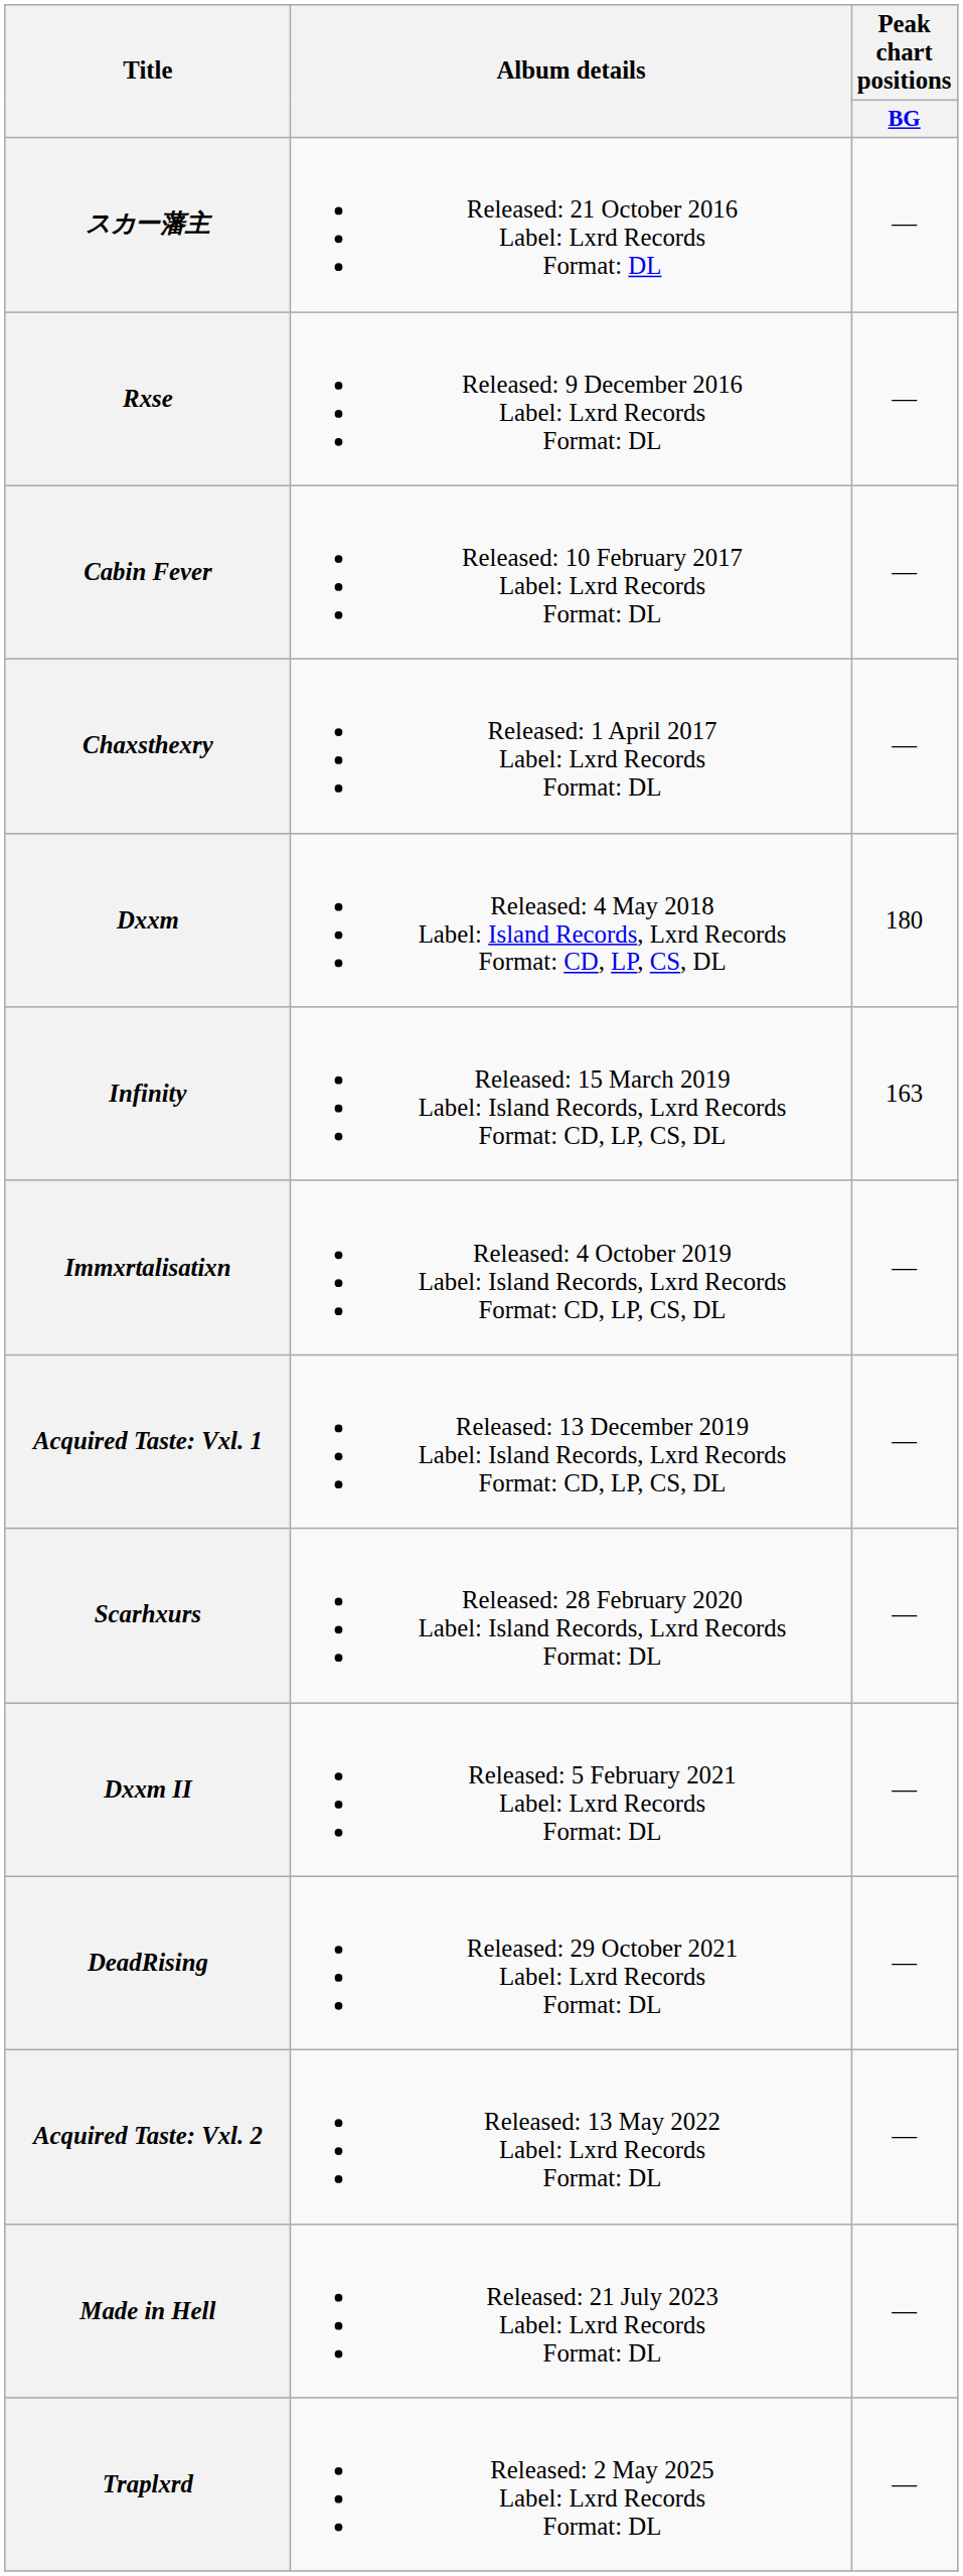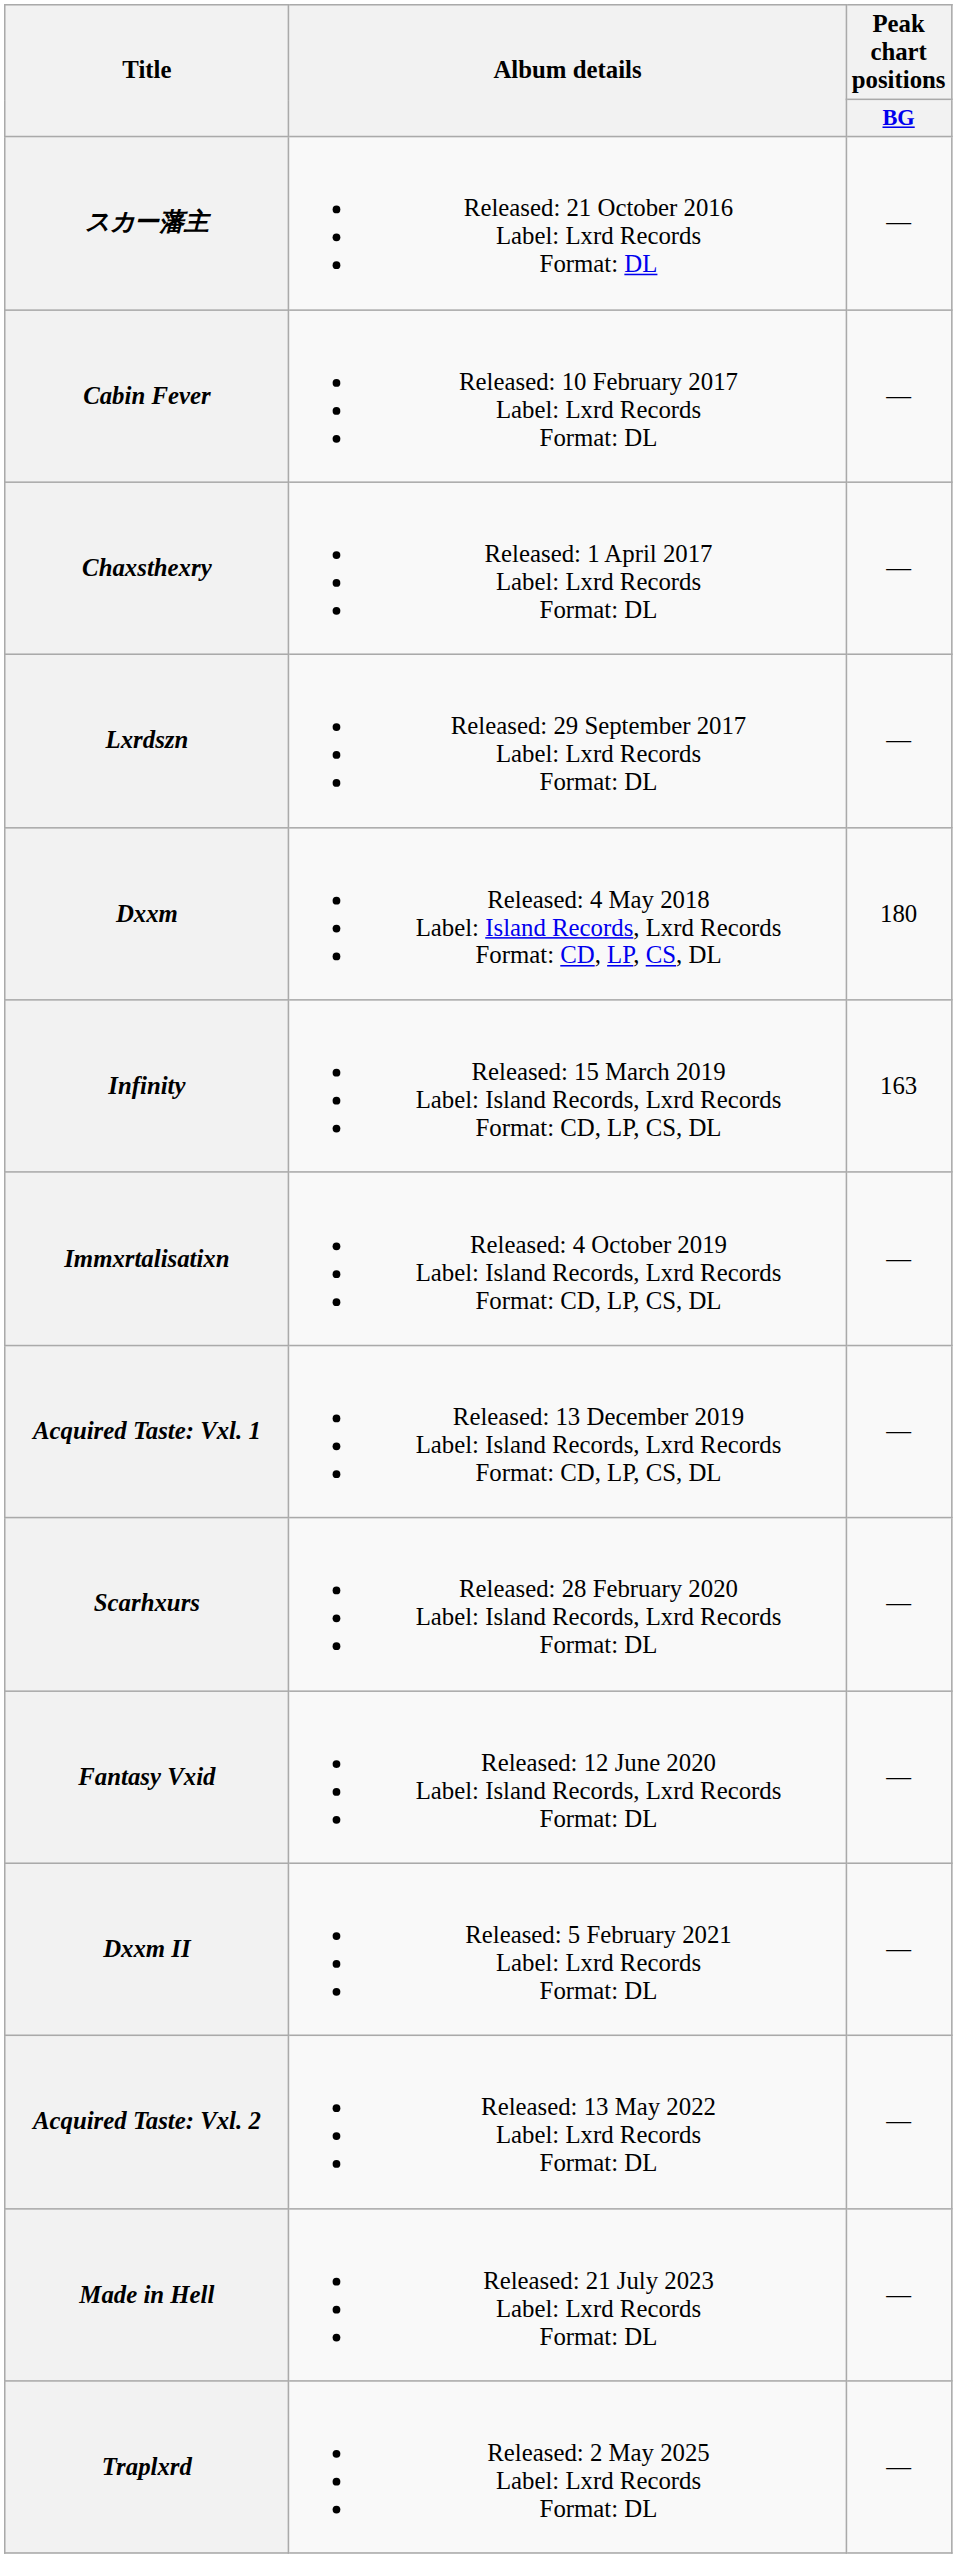- row: Rxse | Released: 9 December 2016 Label: Lxrd Records Format: DL | —
+ row: Lxrdszn | Released: 29 September 2017 Label: Lxrd Records Format: DL | —
+ row: Fantasy Vxid | Released: 12 June 2020 Label: Island Records, Lxrd Records Format: DL | —
- row: DeadRising | Released: 29 October 2021 Label: Lxrd Records Format: DL | —
